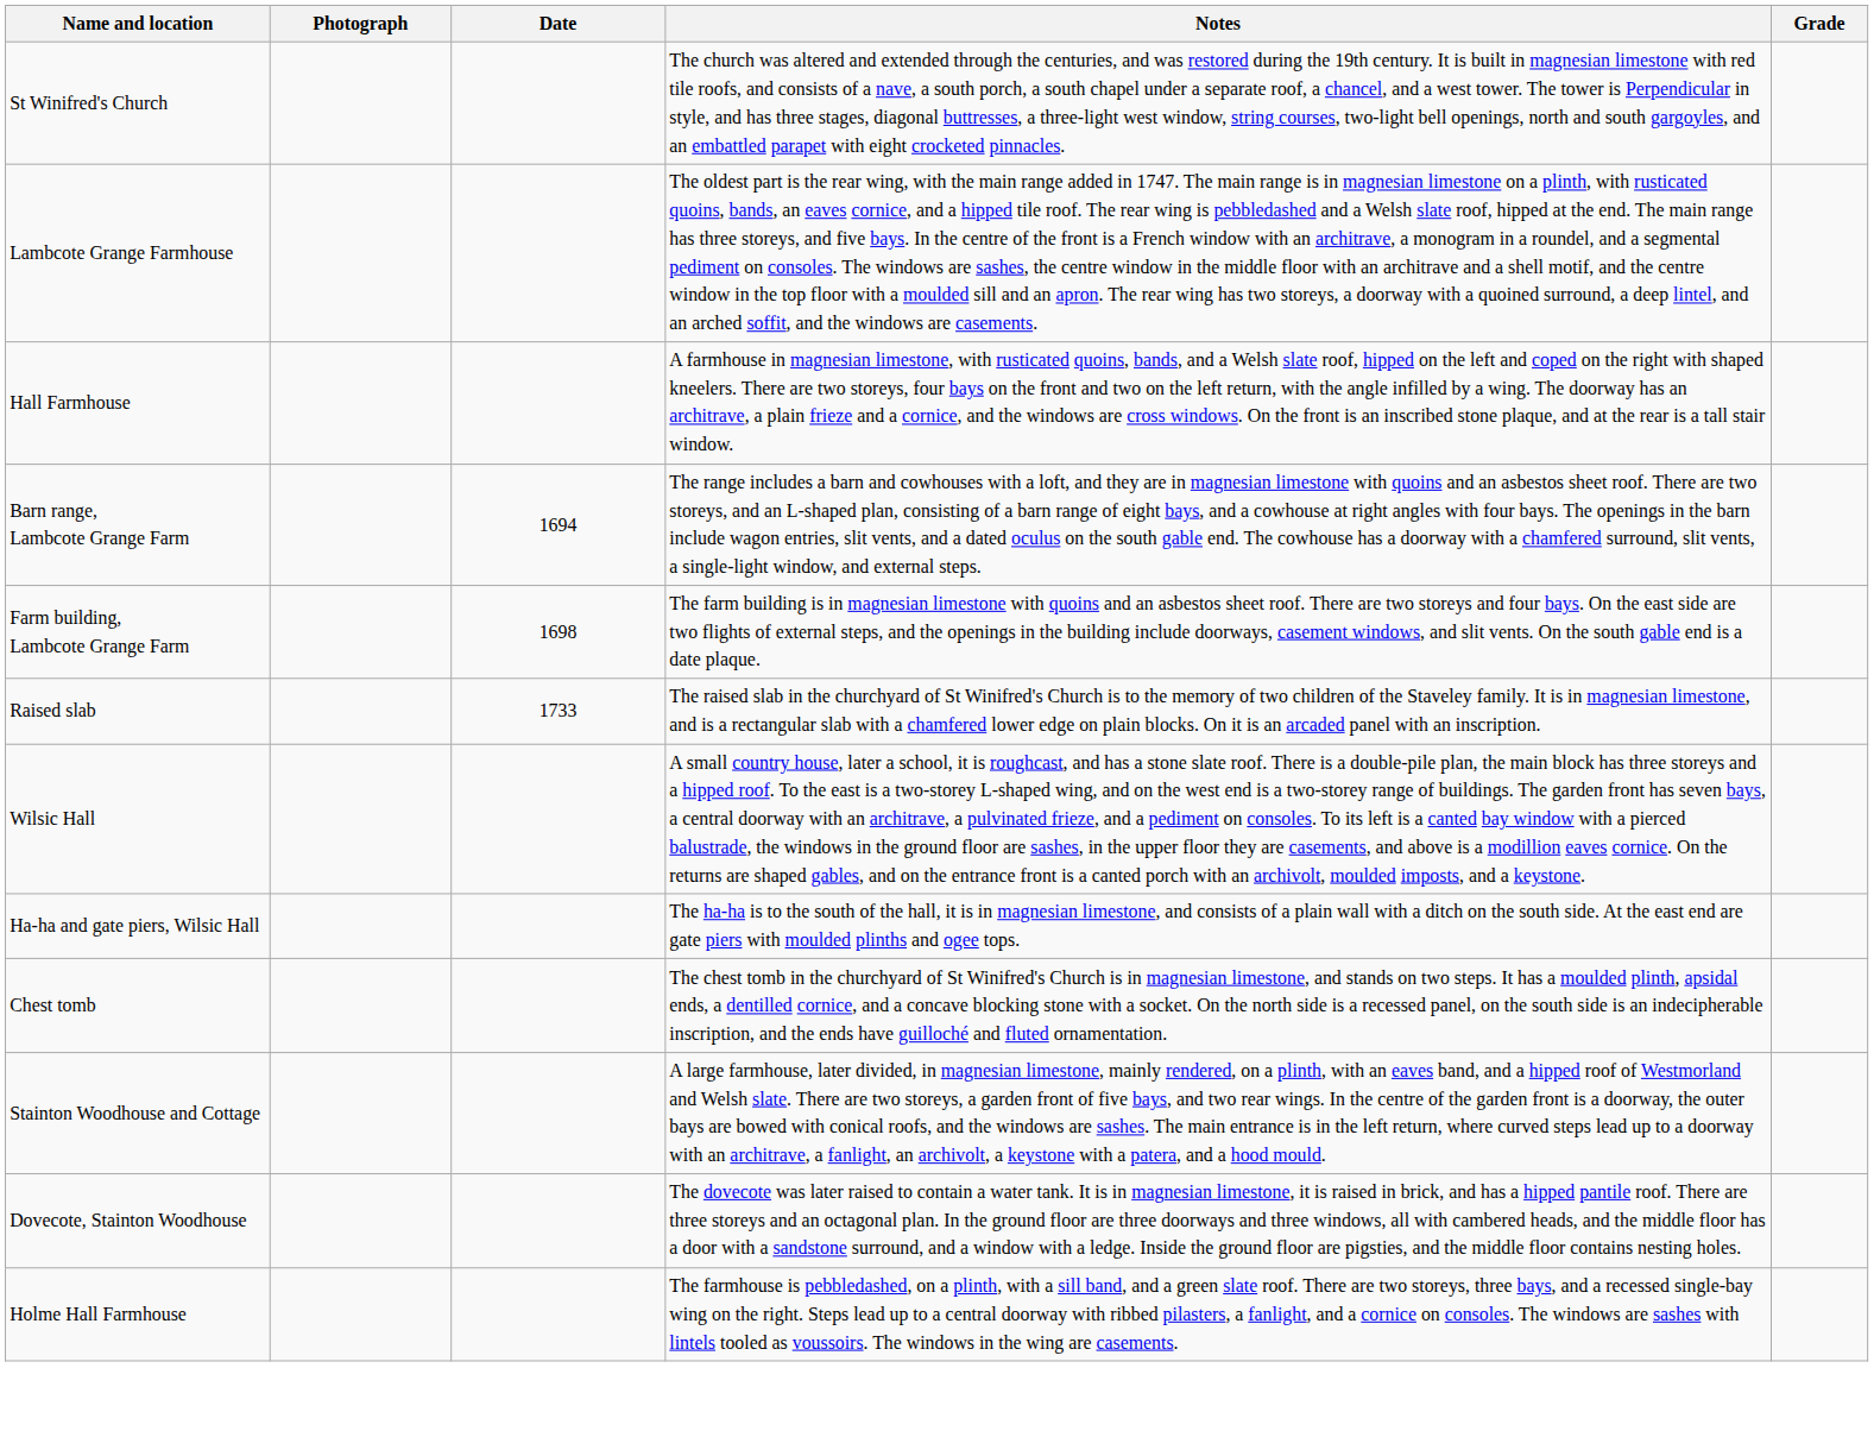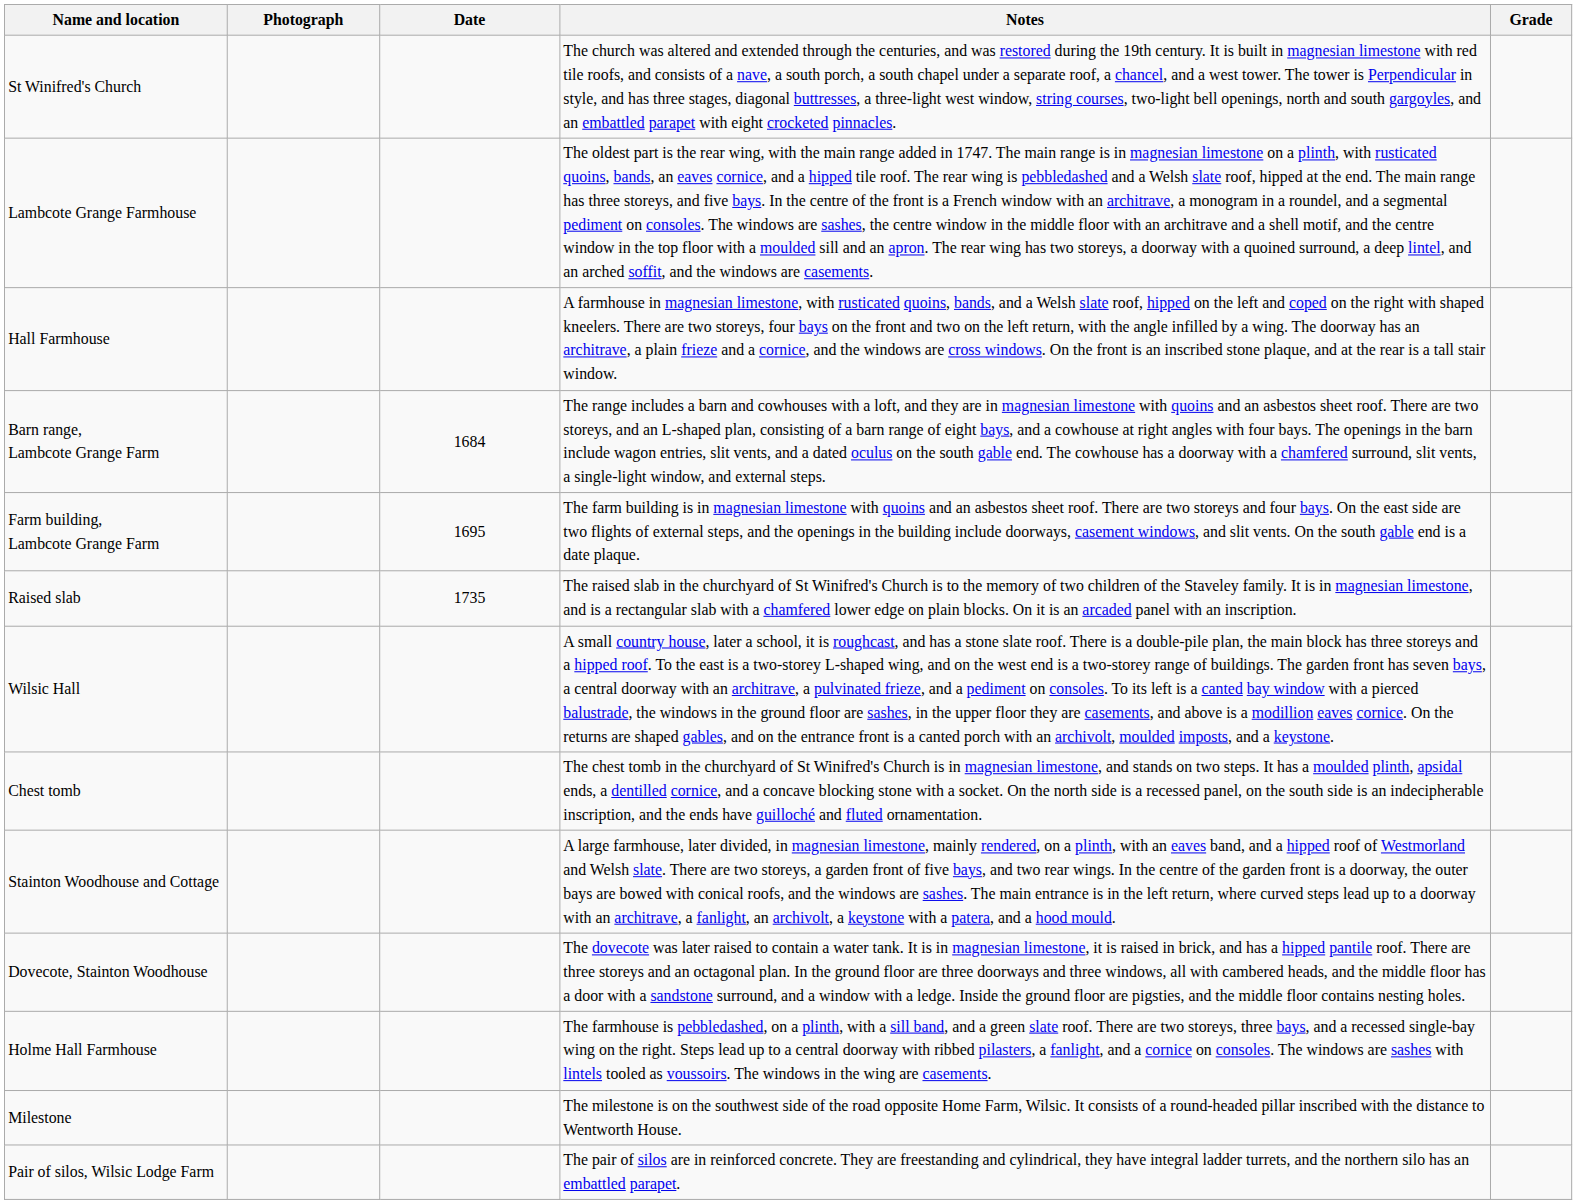Barn range, Lambcote Grange Farm | Date: 1694 -> 1684
Farm building, Lambcote Grange Farm | Date: 1698 -> 1695
Raised slab | Date: 1733 -> 1735
- row: Ha-ha and gate piers, Wilsic Hall | The ha-ha is to the south of the hall, it is in magnesian limestone, and consists of a plain wall with a ditch on the south side. At the east end are gate piers with moulded plinths and ogee tops.
+ row: Milestone | The milestone is on the southwest side of the road opposite Home Farm, Wilsic. It consists of a round-headed pillar inscribed with the distance to Wentworth House.
+ row: Pair of silos, Wilsic Lodge Farm | The pair of silos are in reinforced concrete. They are freestanding and cylindrical, they have integral ladder turrets, and the northern silo has an embattled parapet.
